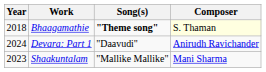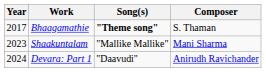Bhaagamathie | Year: 2018 -> 2017
Bhaagamathie | Composer: lightyellow background -> no background
rows swapped: Shaakuntalam <-> Devara: Part 1
